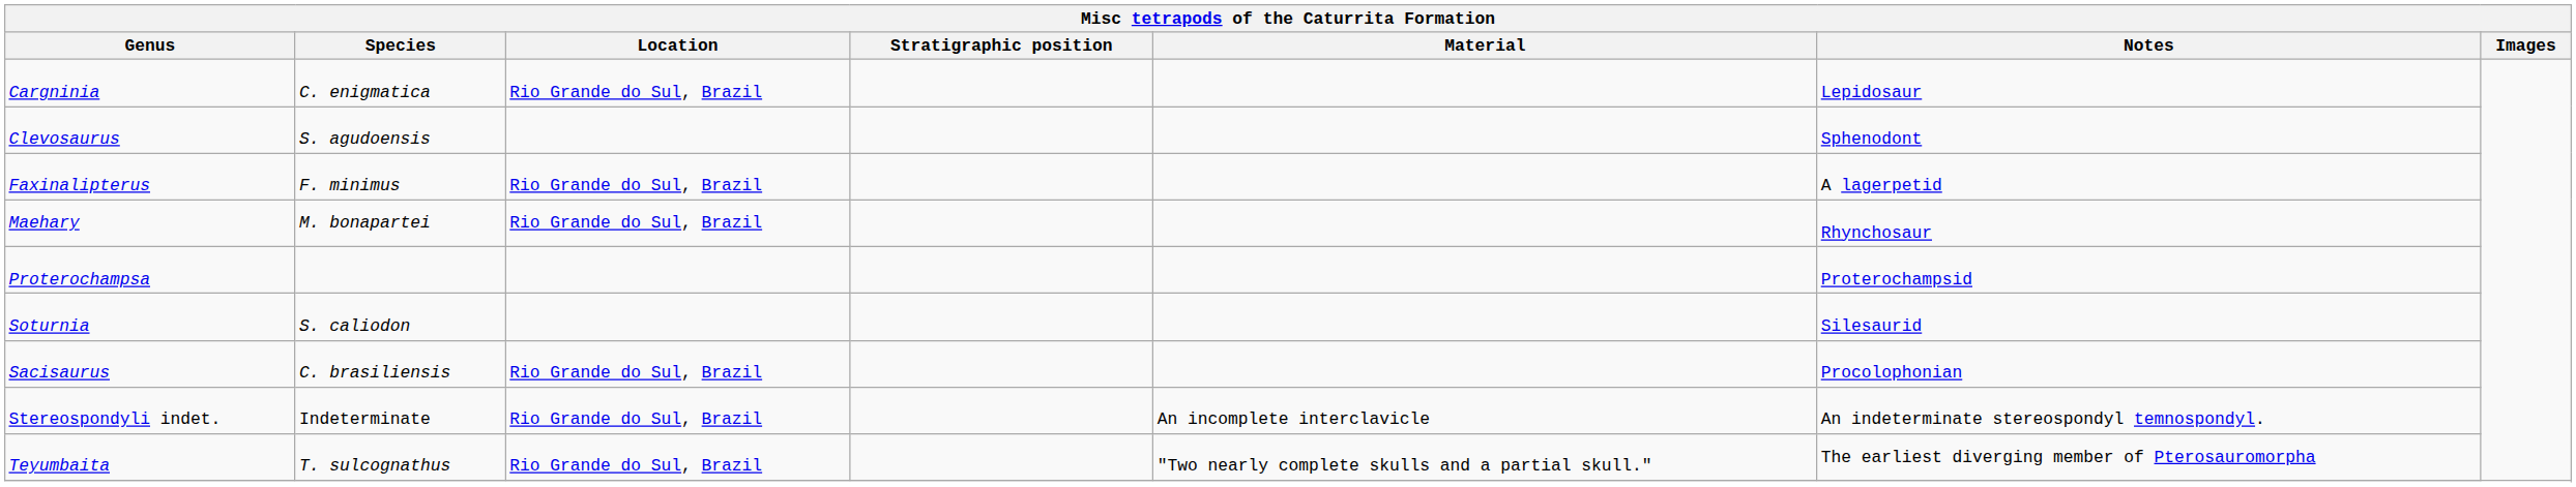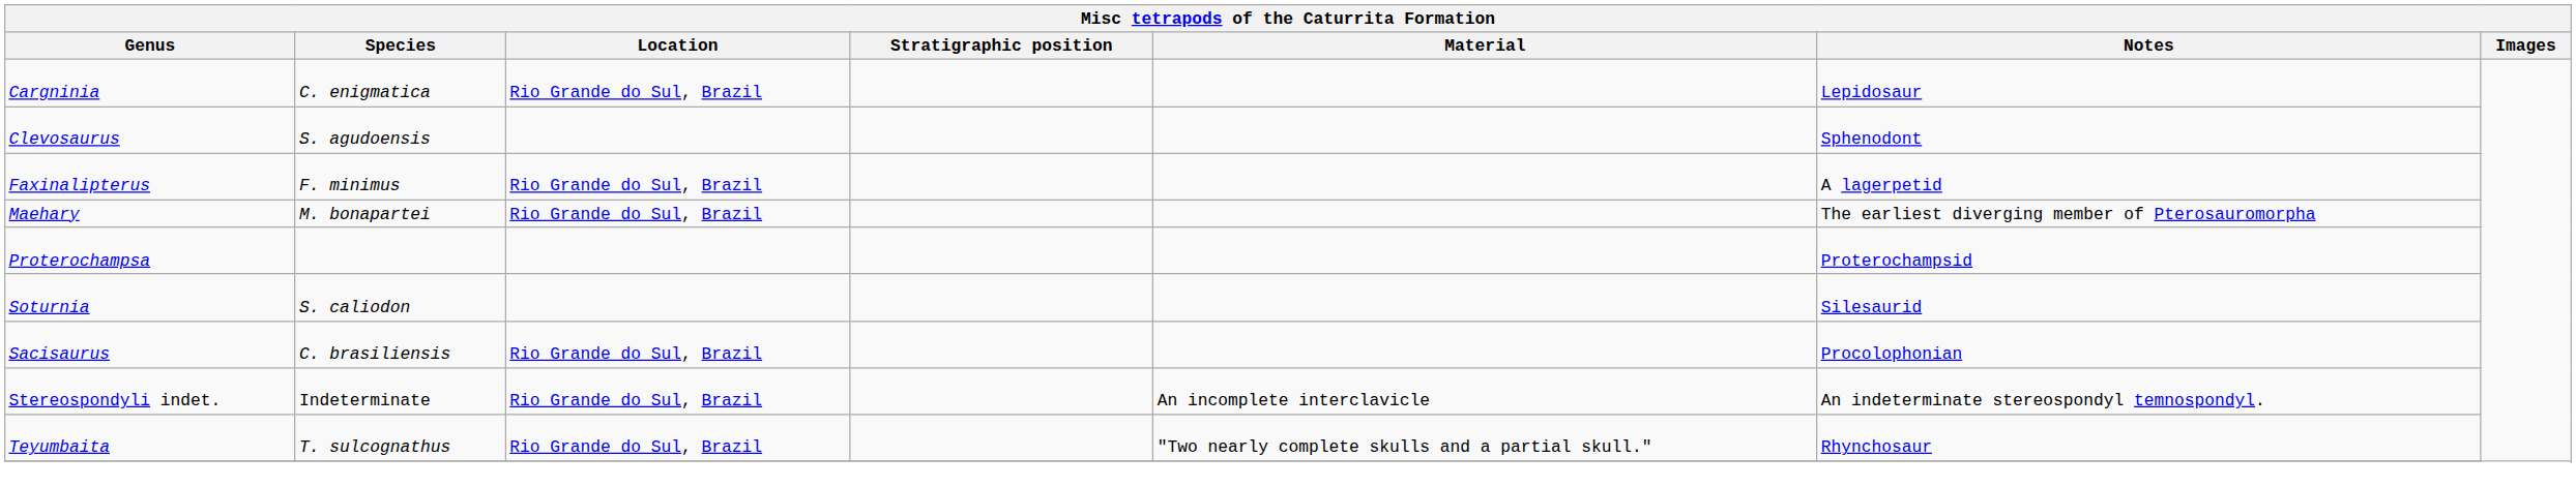Maehary | Notes: Rhynchosaur -> The earliest diverging member of Pterosauromorpha
Teyumbaita | Notes: The earliest diverging member of Pterosauromorpha -> Rhynchosaur
